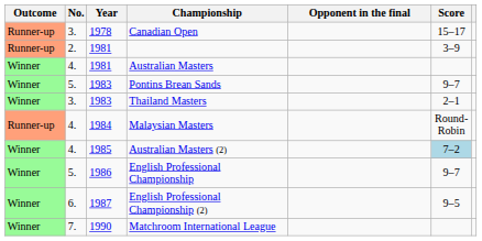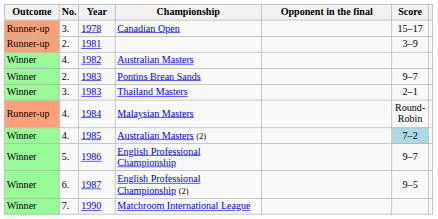Australian Masters | Year: 1981 -> 1982
Pontins Brean Sands | No.: 5. -> 2.
